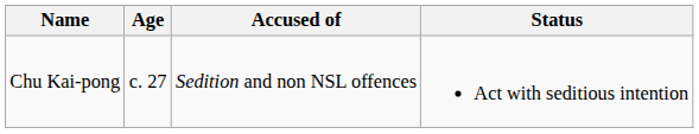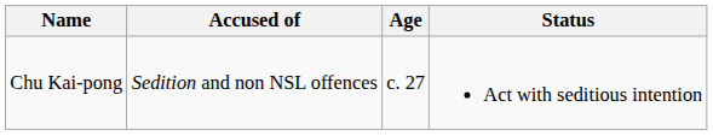columns swapped: Age <-> Accused of
